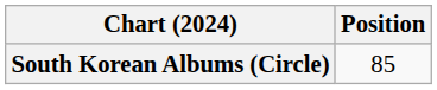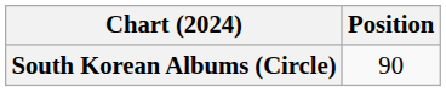South Korean Albums (Circle) | Position: 85 -> 90
